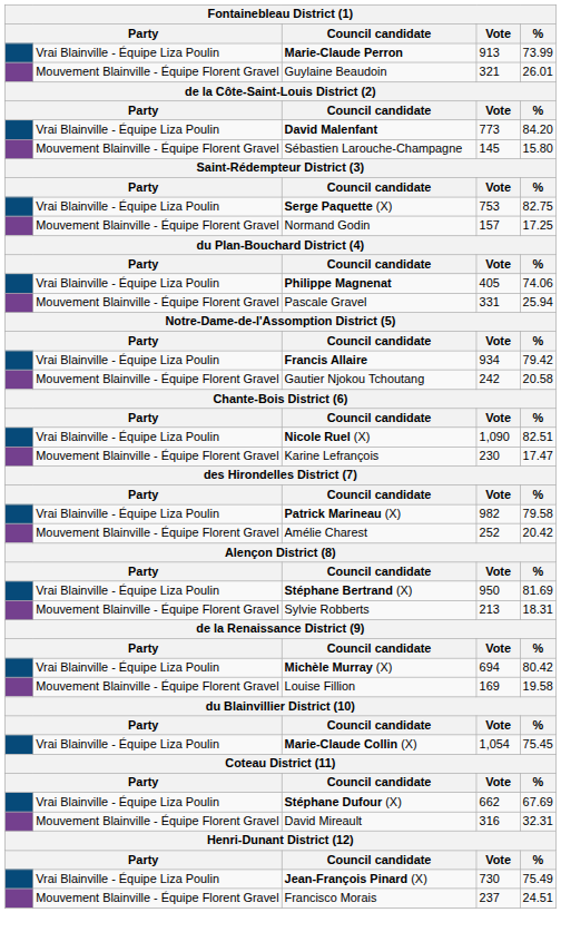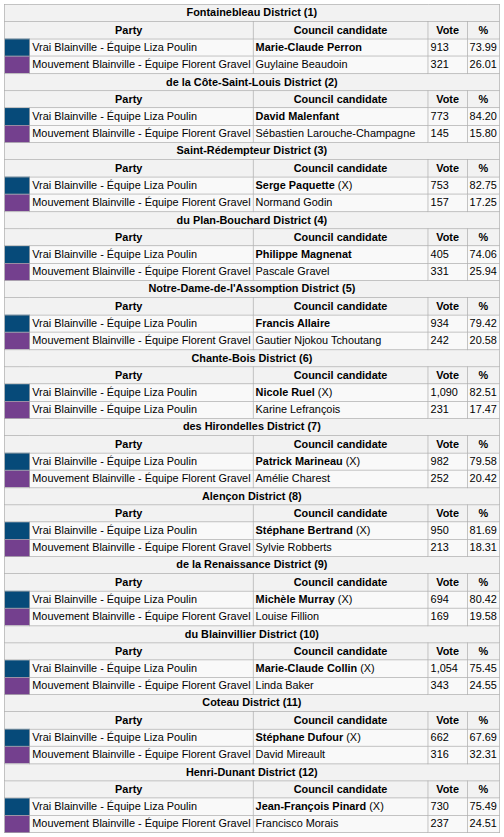Karine Lefrançois | column 2: Mouvement Blainville - Équipe Florent Gravel -> Vrai Blainville - Équipe Liza Poulin
Karine Lefrançois | Vote: 230 -> 231
+ row: Mouvement Blainville - Équipe Florent Gravel | Linda Baker | 343 | 24.55
